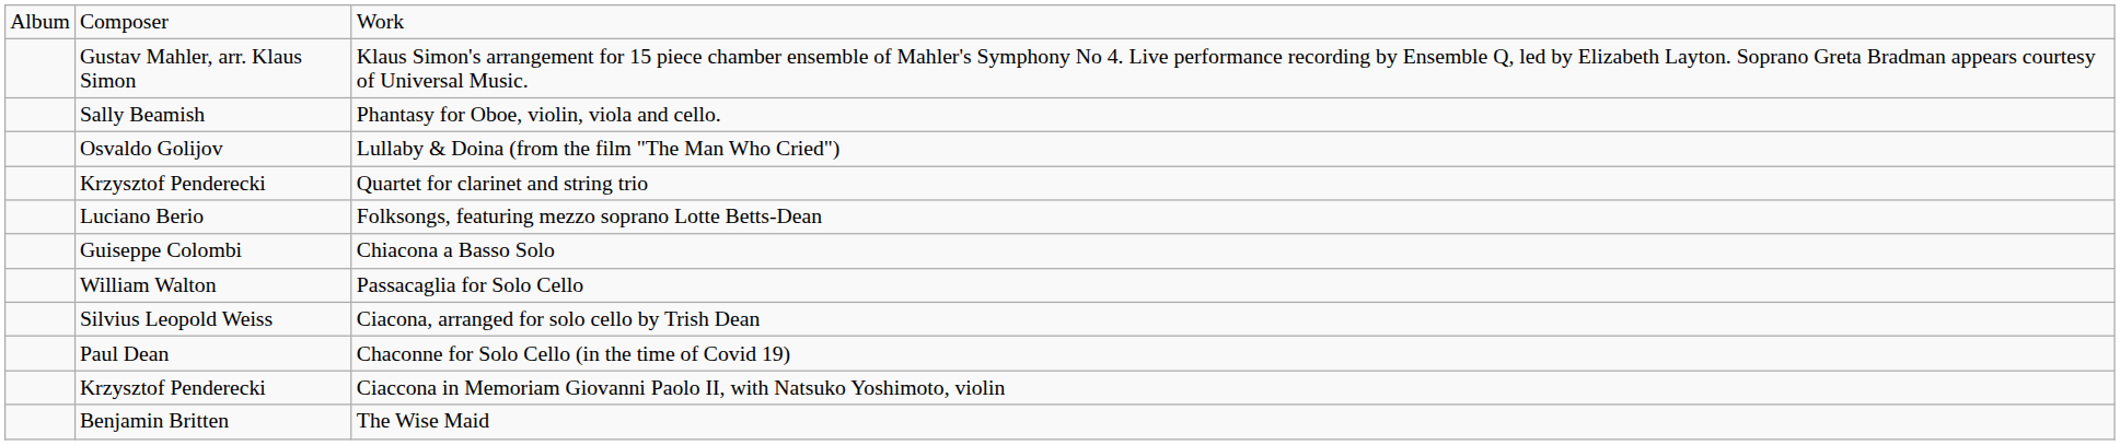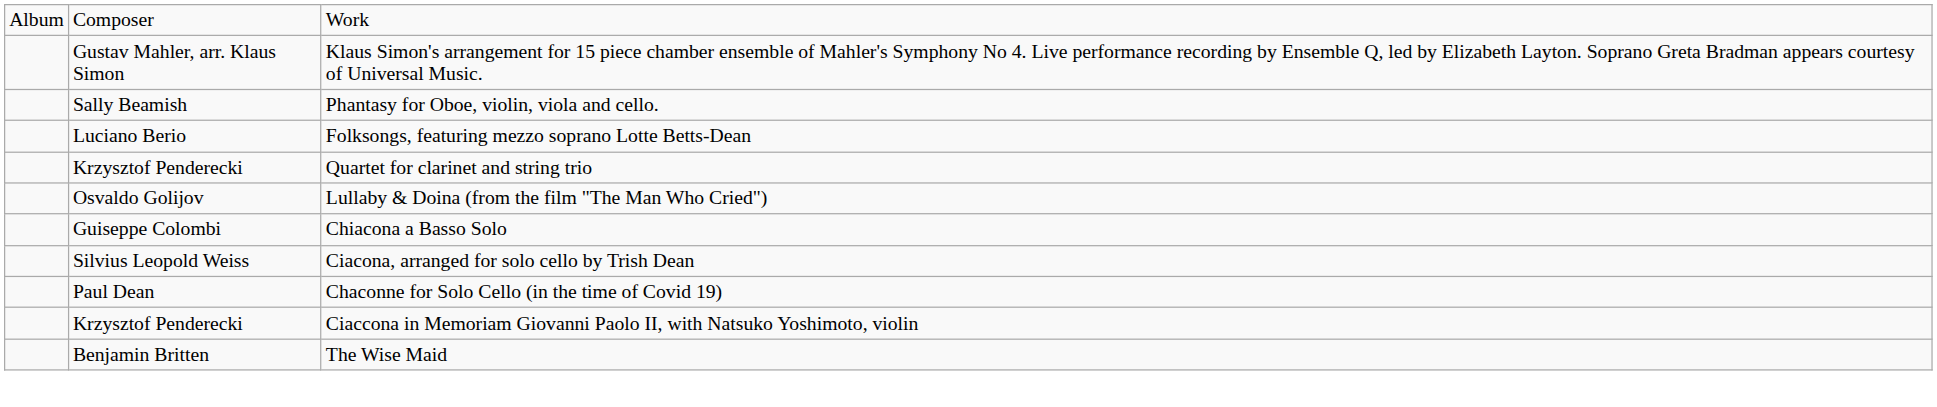rows swapped: Folksongs, featuring mezzo soprano Lotte Betts-Dean <-> Lullaby & Doina (from the film "The Man Who Cried")
- row: William Walton | Passacaglia for Solo Cello
